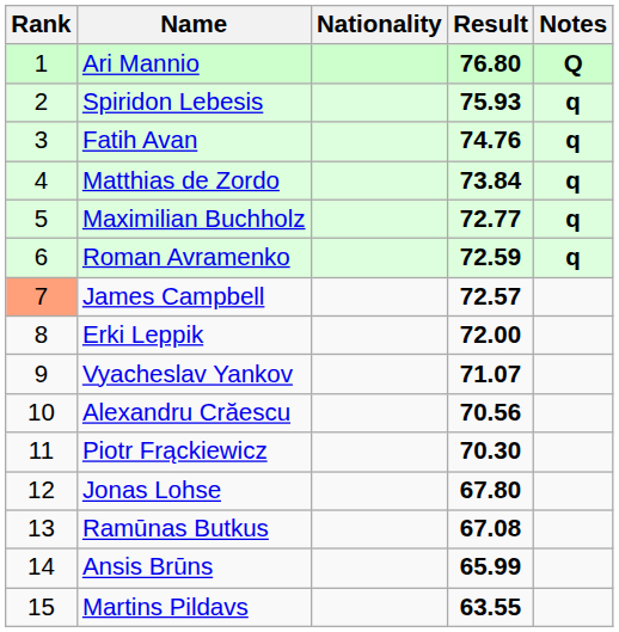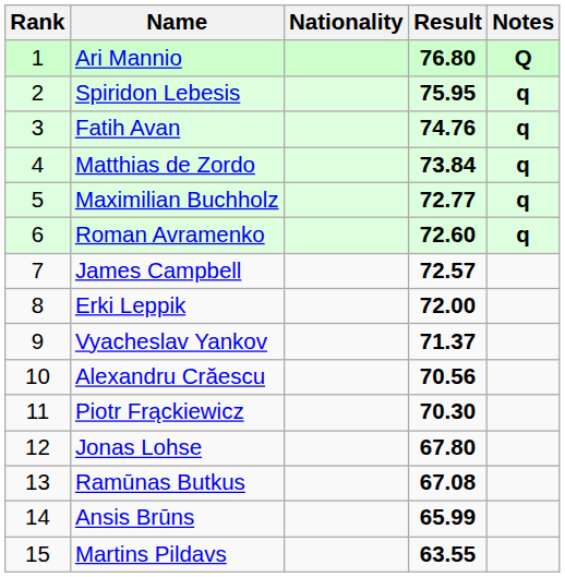Spiridon Lebesis | Result: 75.93 -> 75.95
Roman Avramenko | Result: 72.59 -> 72.60
James Campbell | Rank: lightsalmon background -> no background
Vyacheslav Yankov | Result: 71.07 -> 71.37
